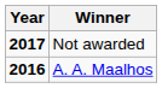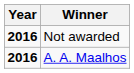Not awarded | Year: 2017 -> 2016
